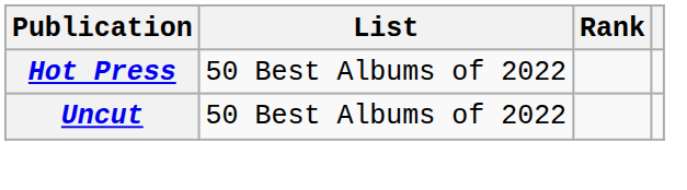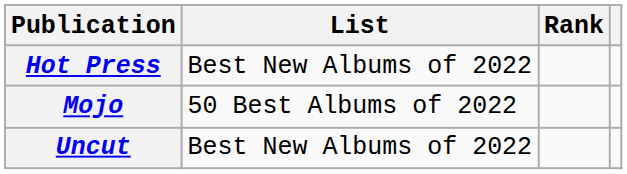Hot Press | List: 50 Best Albums of 2022 -> Best New Albums of 2022
+ row: Mojo | 50 Best Albums of 2022
Uncut | List: 50 Best Albums of 2022 -> Best New Albums of 2022
